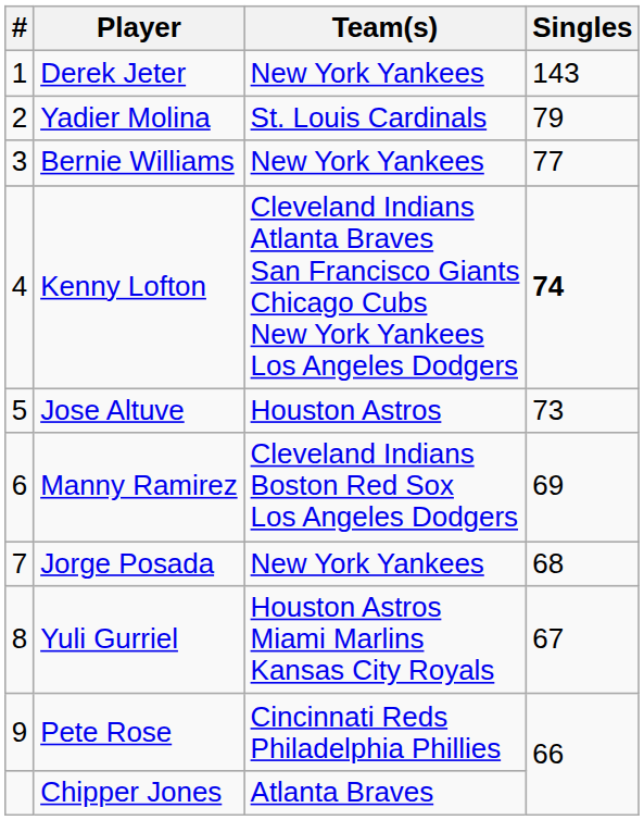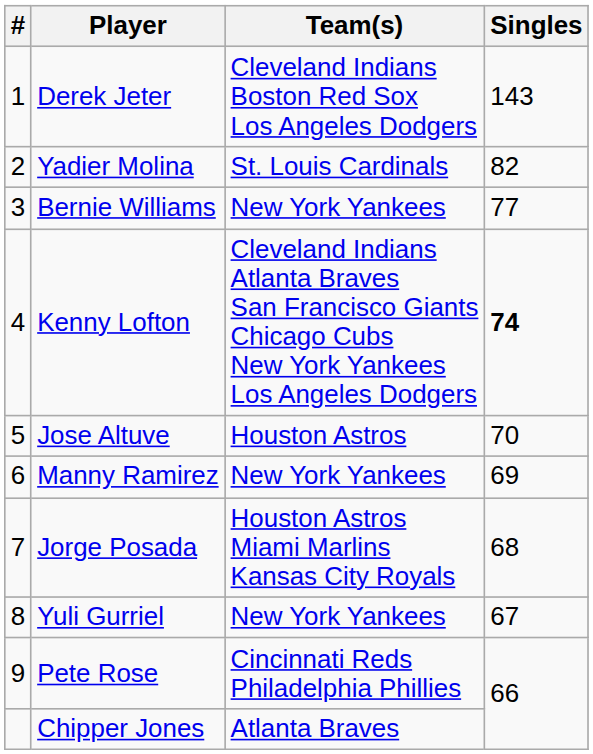Derek Jeter | Team(s): New York Yankees -> Cleveland Indians Boston Red Sox Los Angeles Dodgers
Yadier Molina | Singles: 79 -> 82
Jose Altuve | Singles: 73 -> 70
Manny Ramirez | Team(s): Cleveland Indians Boston Red Sox Los Angeles Dodgers -> New York Yankees
Jorge Posada | Team(s): New York Yankees -> Houston Astros Miami Marlins Kansas City Royals
Yuli Gurriel | Team(s): Houston Astros Miami Marlins Kansas City Royals -> New York Yankees
